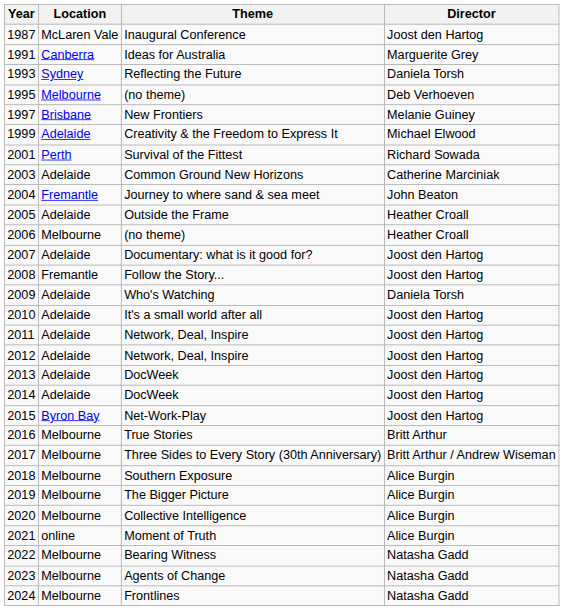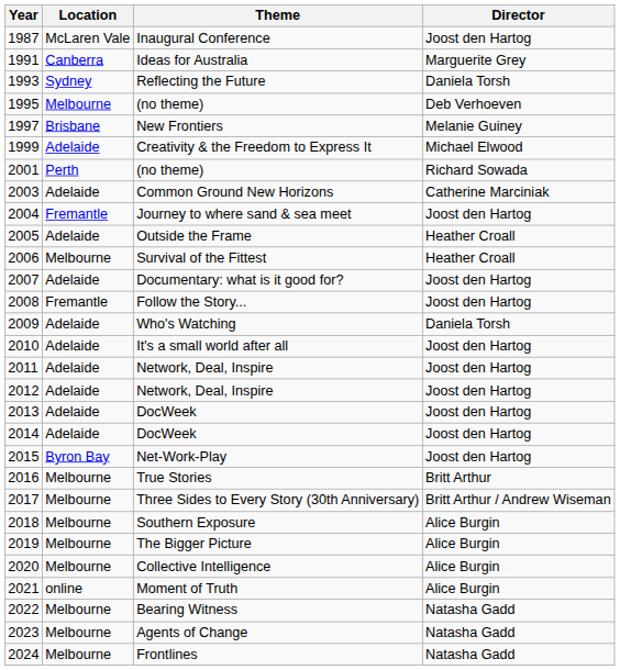2001 | Theme: Survival of the Fittest -> (no theme)
2004 | Director: John Beaton -> Joost den Hartog
2006 | Theme: (no theme) -> Survival of the Fittest
